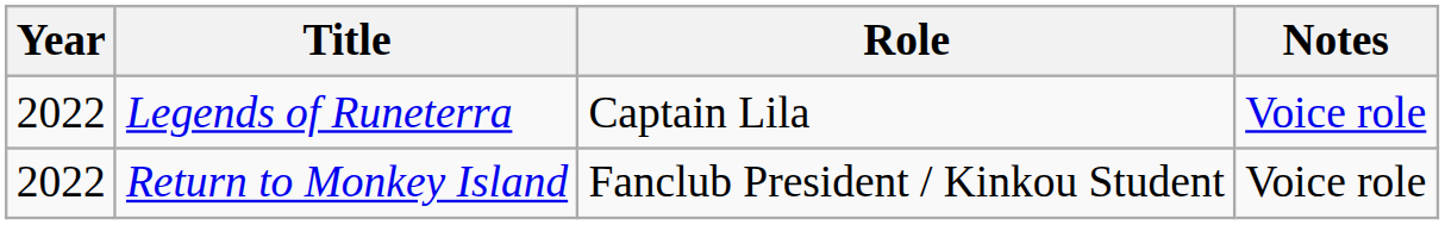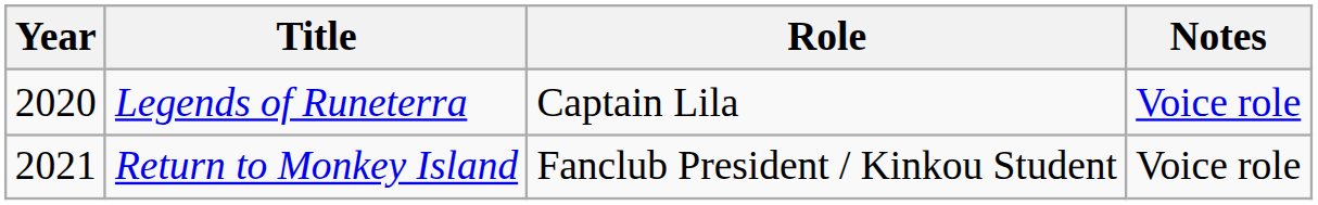Legends of Runeterra | Year: 2022 -> 2020
Return to Monkey Island | Year: 2022 -> 2021
